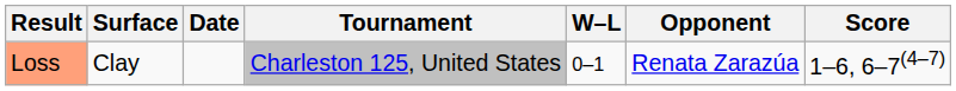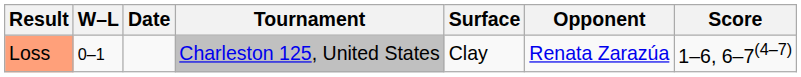columns swapped: W–L <-> Surface
